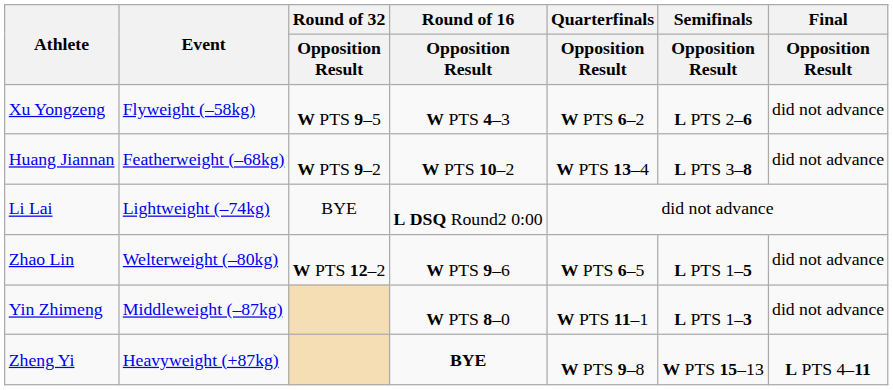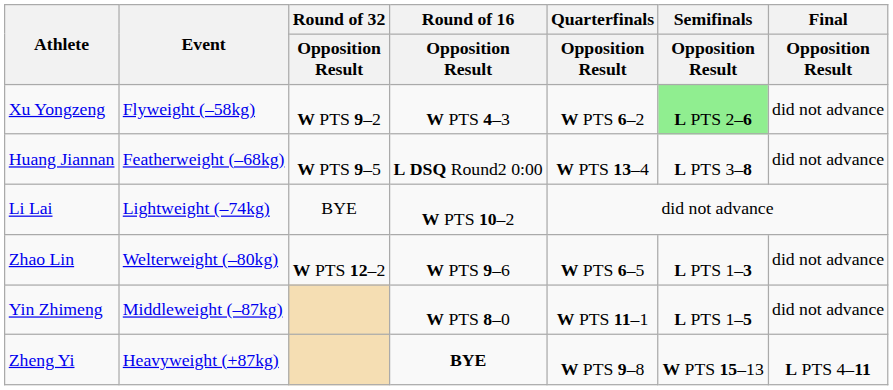Xu Yongzeng | Round of 32 / Opposition Result: W PTS 9–5 -> W PTS 9–2
Xu Yongzeng | Semifinals / Opposition Result: no background -> lightgreen background
Huang Jiannan | Round of 32 / Opposition Result: W PTS 9–2 -> W PTS 9–5
Huang Jiannan | Round of 16 / Opposition Result: W PTS 10–2 -> L DSQ Round2 0:00
Li Lai | Round of 16 / Opposition Result: L DSQ Round2 0:00 -> W PTS 10–2
Zhao Lin | Semifinals / Opposition Result: L PTS 1–5 -> L PTS 1–3
Yin Zhimeng | Semifinals / Opposition Result: L PTS 1–3 -> L PTS 1–5
